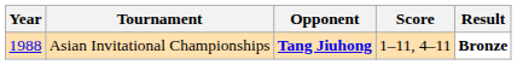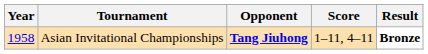Asian Invitational Championships | Year: 1988 -> 1958
